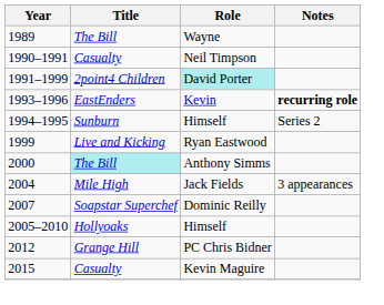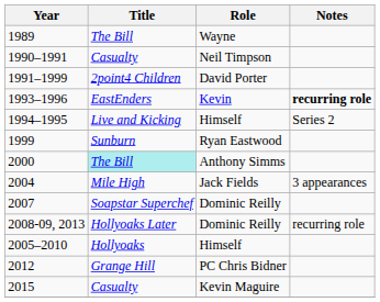1991–1999 | Role: paleturquoise background -> no background
1994–1995 | Title: Sunburn -> Live and Kicking
1999 | Title: Live and Kicking -> Sunburn
+ row: 2008-09, 2013 | Hollyoaks Later | Dominic Reilly | recurring role
